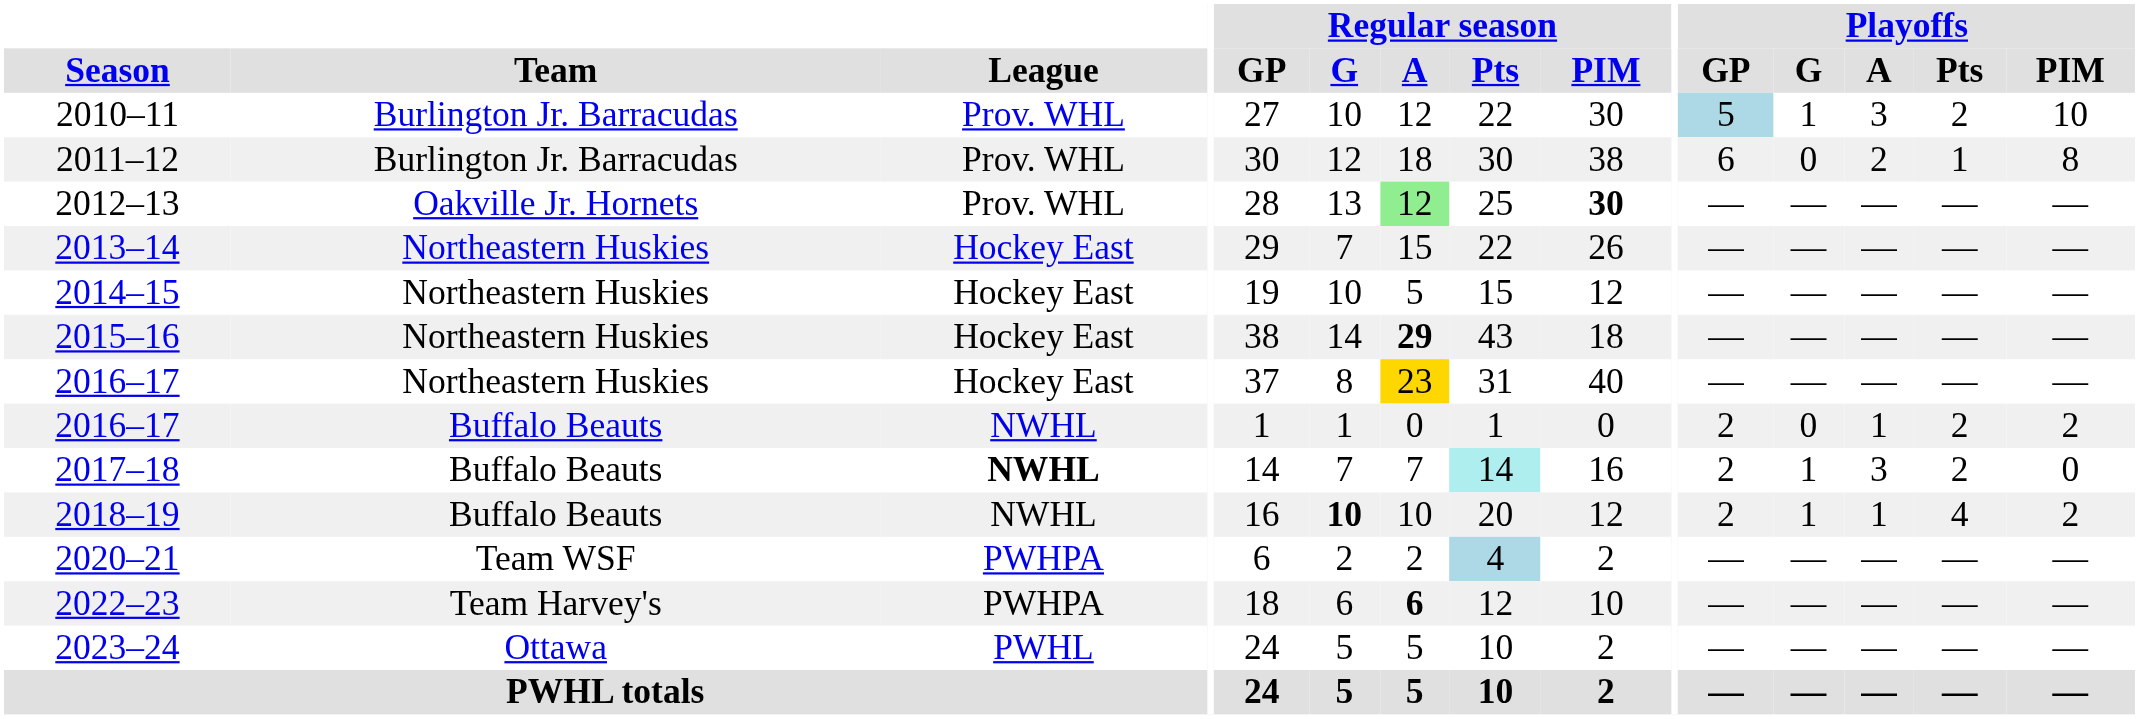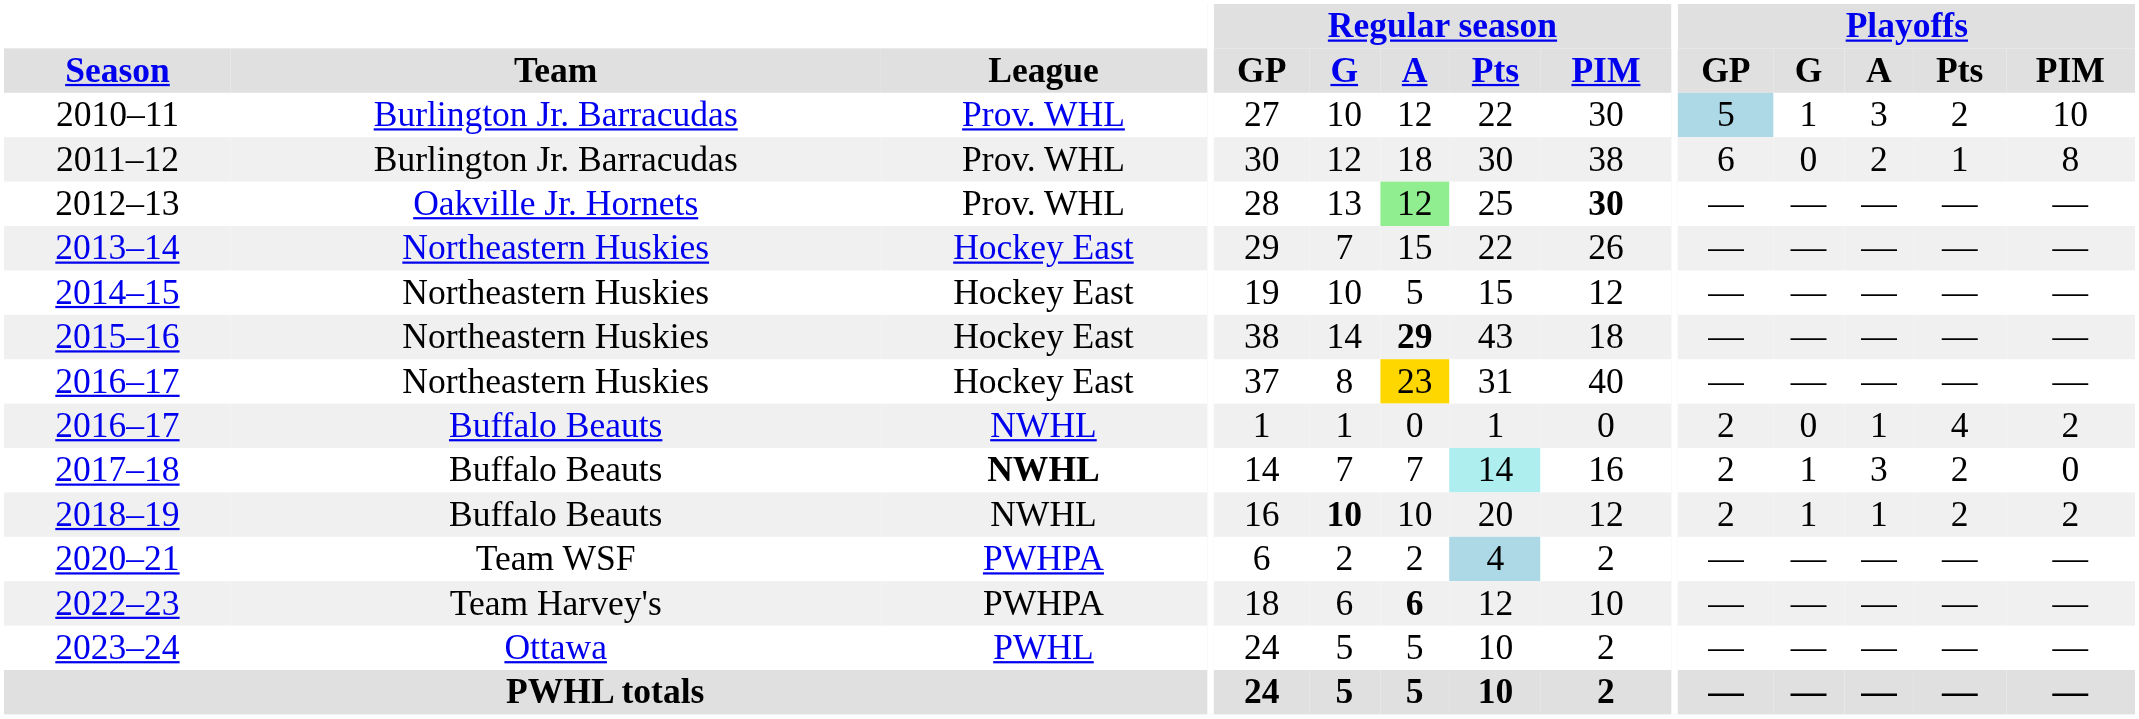2016–17 / Buffalo Beauts | Playoffs / Pts: 2 -> 4
2018–19 | Playoffs / Pts: 4 -> 2
